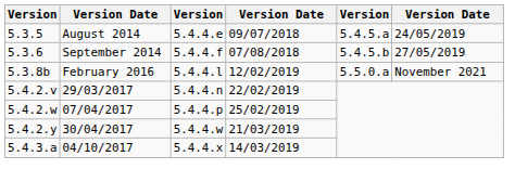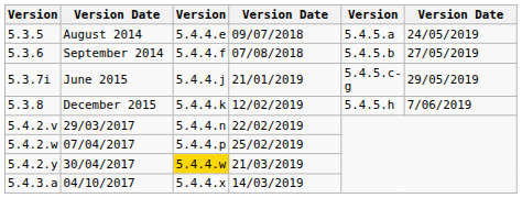+ row: 5.3.7i | June 2015 | 5.4.4.j | 21/01/2019 | 5.4.5.c-g | 29/05/2019
+ row: 5.3.8 | December 2015 | 5.4.4.k | 12/02/2019 | 5.4.5.h | 7/06/2019
- row: 5.3.8b | February 2016 | 5.4.4.l | 12/02/2019 | 5.5.0.a | November 2021
30/04/2017 | column 3: no background -> gold background
